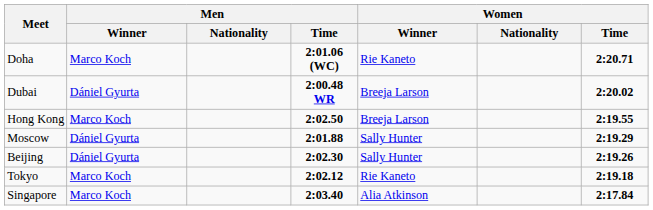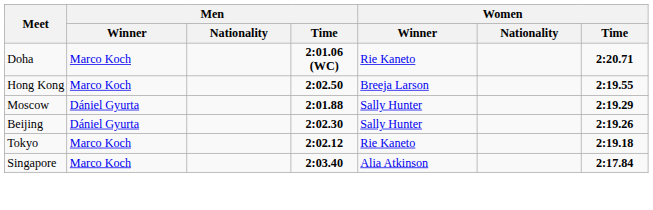- row: Dubai | Dániel Gyurta | 2:00.48 WR | Breeja Larson | 2:20.02
